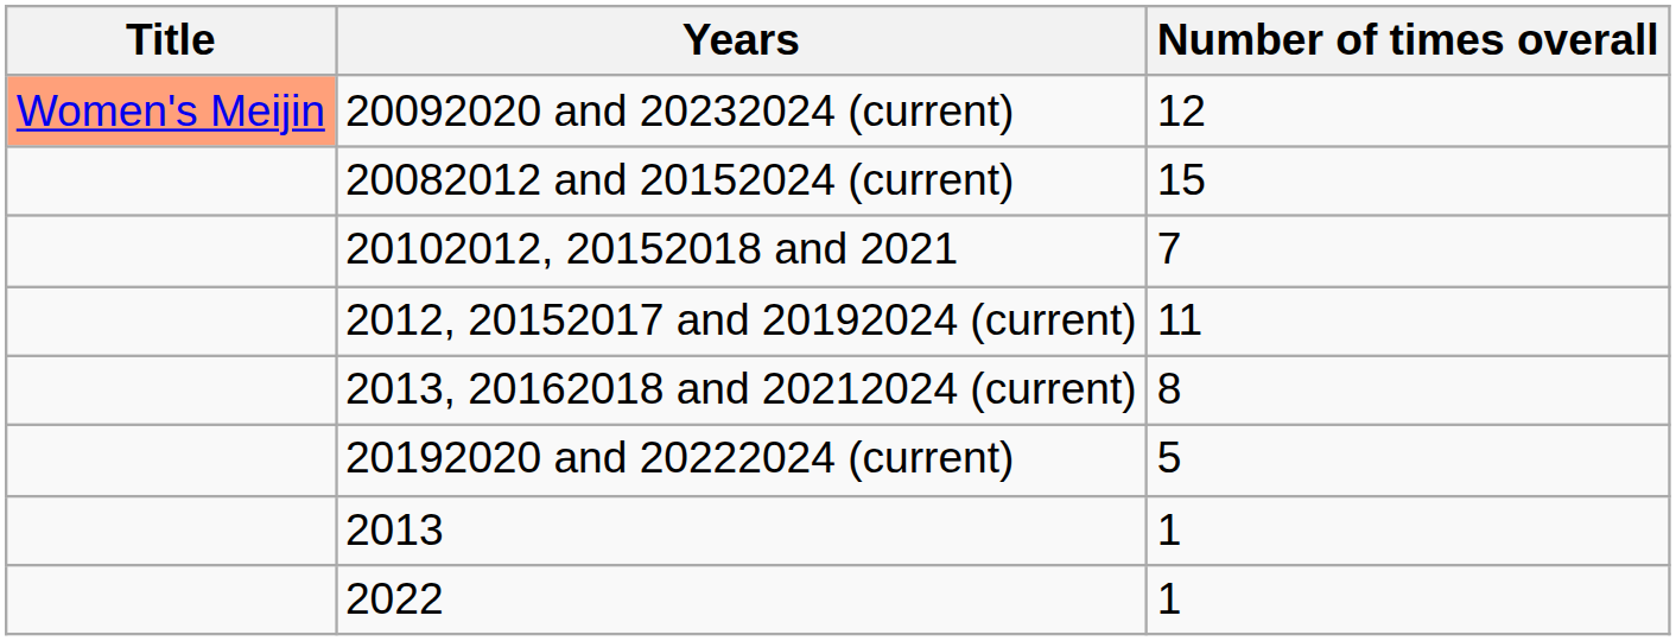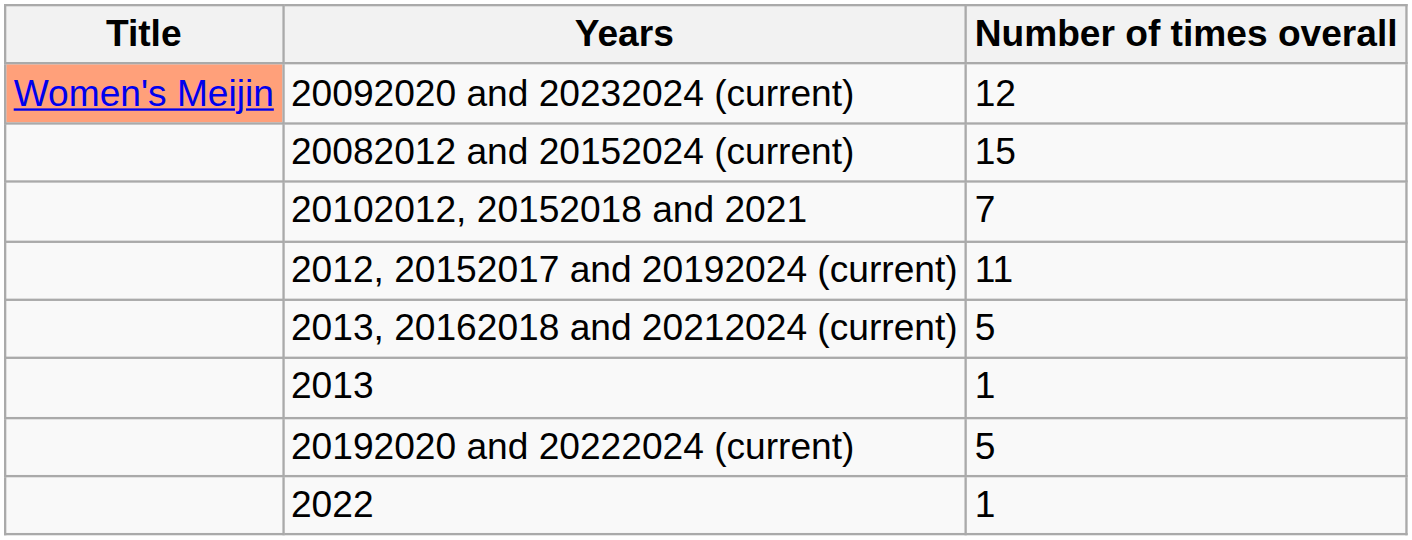2013, 20162018 and 20212024 (current) | Number of times overall: 8 -> 5
rows swapped: 2013 <-> 20192020 and 20222024 (current)
